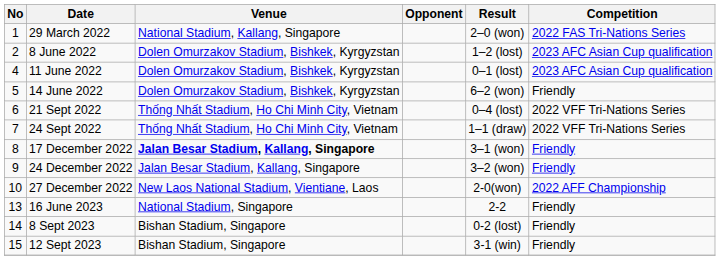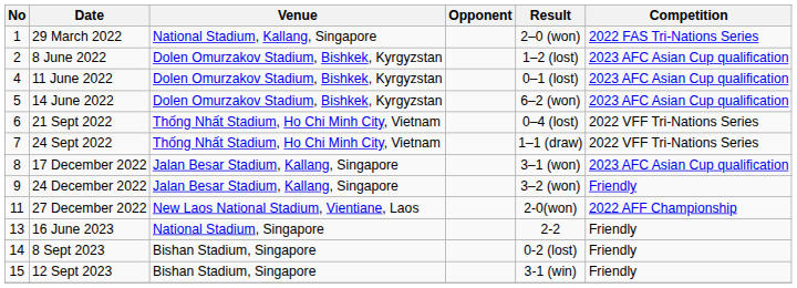14 June 2022 | Competition: Friendly -> 2023 AFC Asian Cup qualification
17 December 2022 | Venue: bold -> normal
17 December 2022 | Competition: Friendly -> 2023 AFC Asian Cup qualification
27 December 2022 | No: 10 -> 11
